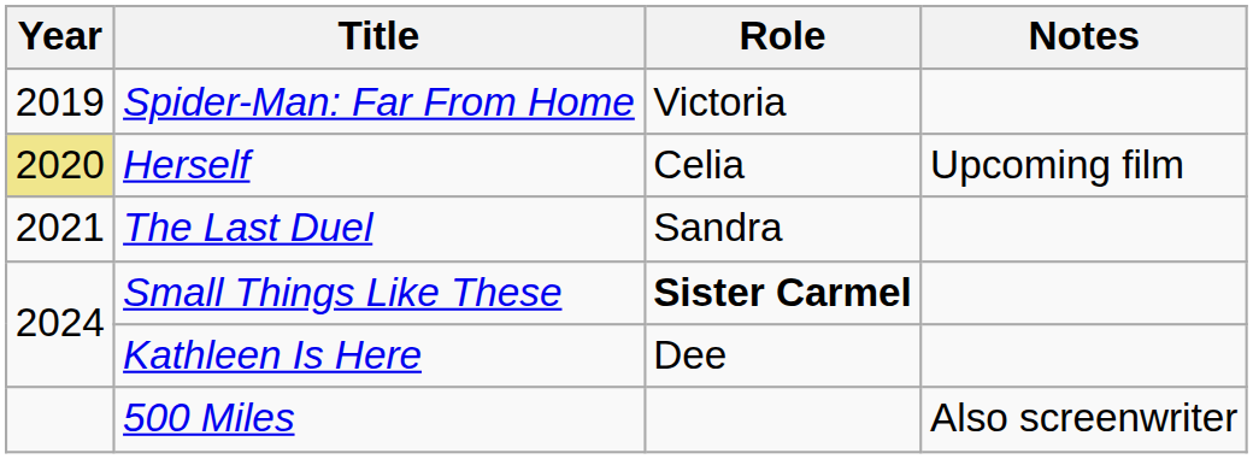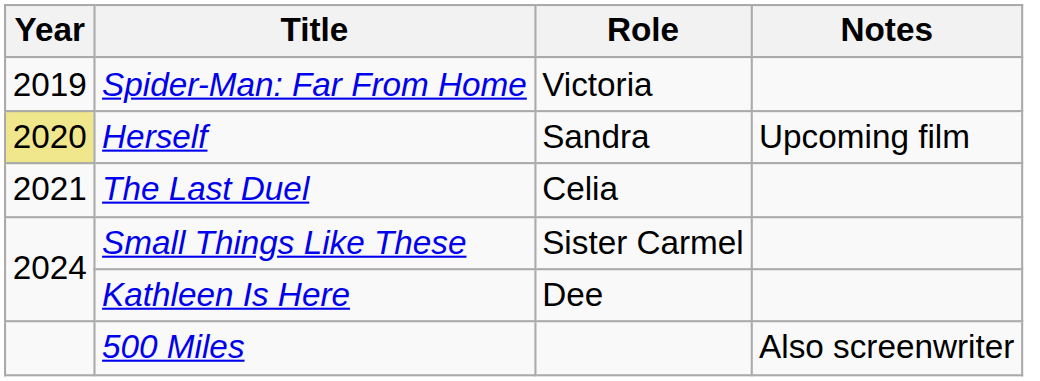Herself | Role: Celia -> Sandra
The Last Duel | Role: Sandra -> Celia
Small Things Like These | Role: bold -> normal
